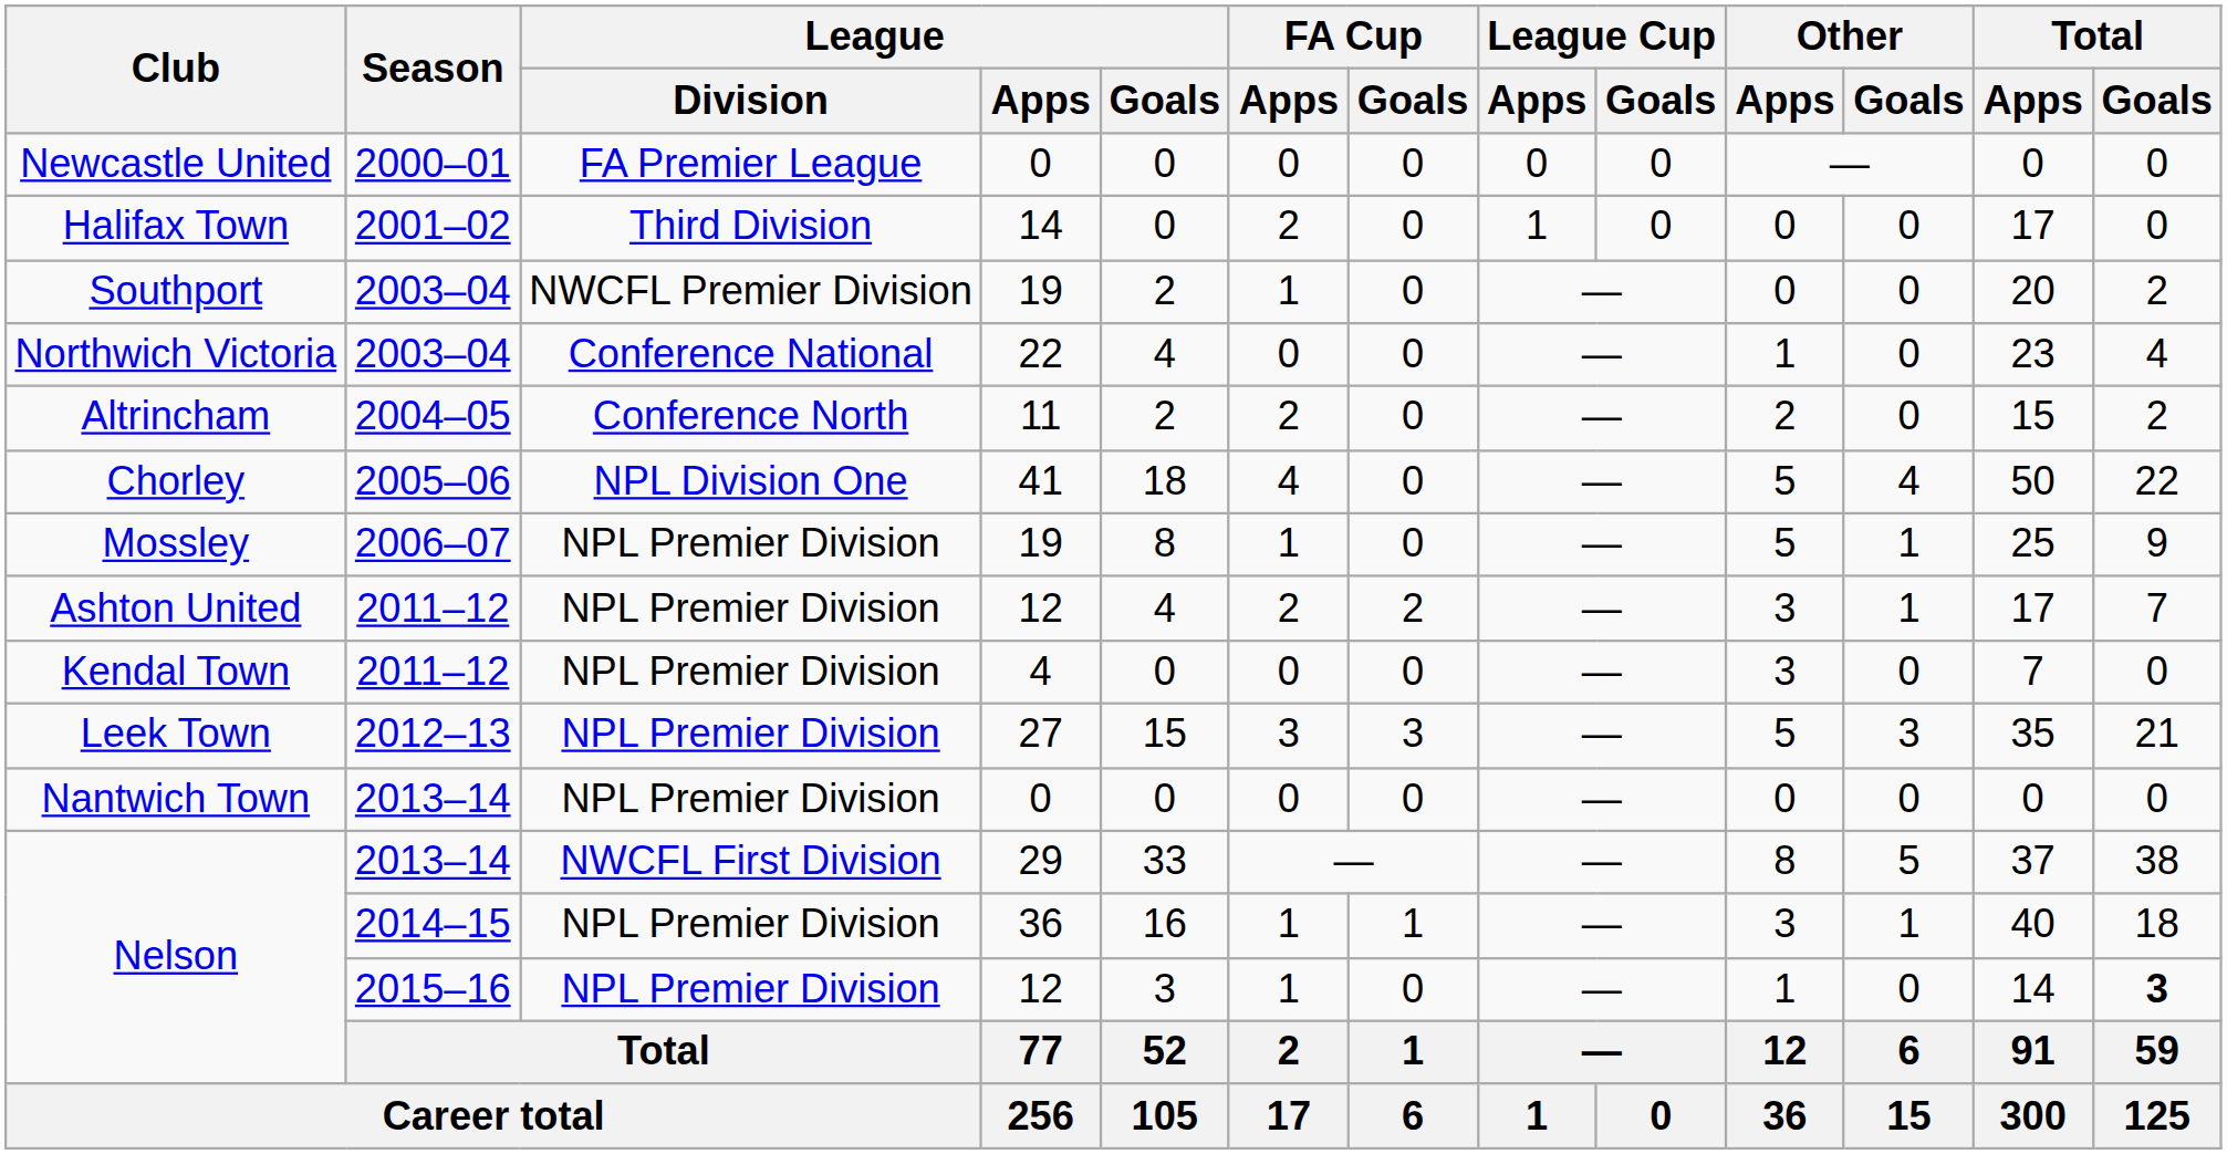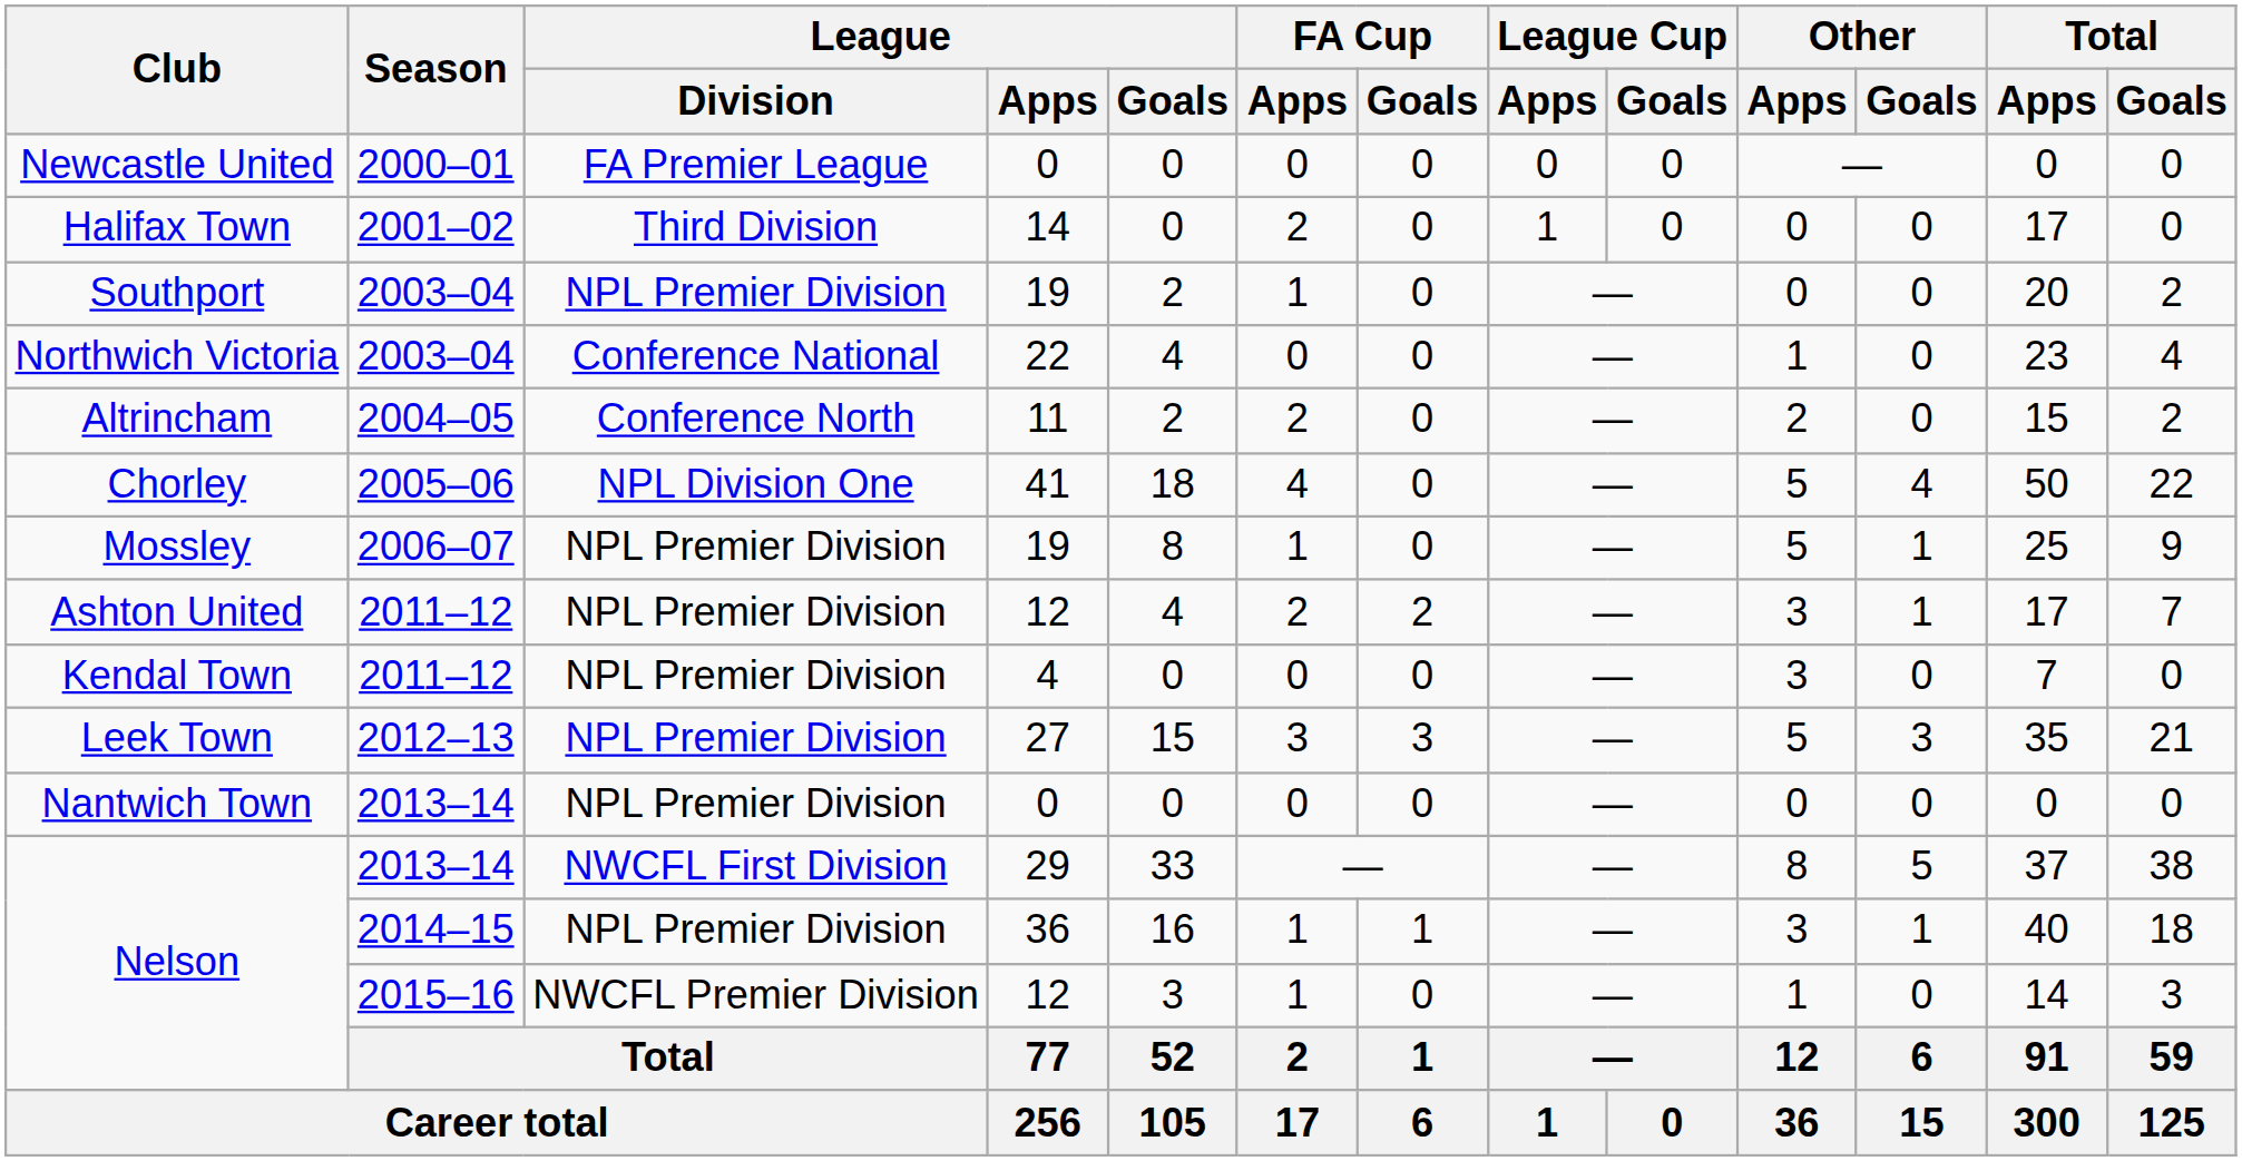Southport | League / Division: NWCFL Premier Division -> NPL Premier Division
Nelson / 2015–16 | League / Division: NPL Premier Division -> NWCFL Premier Division
Nelson / 2015–16 | Total / Goals: bold -> normal
